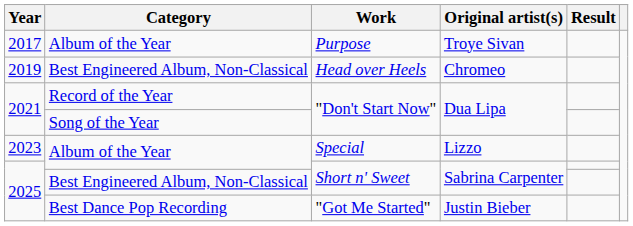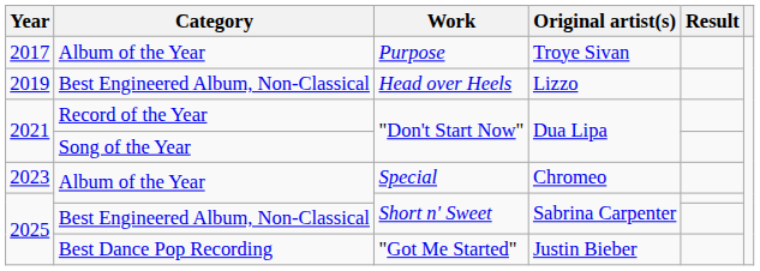Head over Heels | Original artist(s): Chromeo -> Lizzo
Special | Original artist(s): Lizzo -> Chromeo
